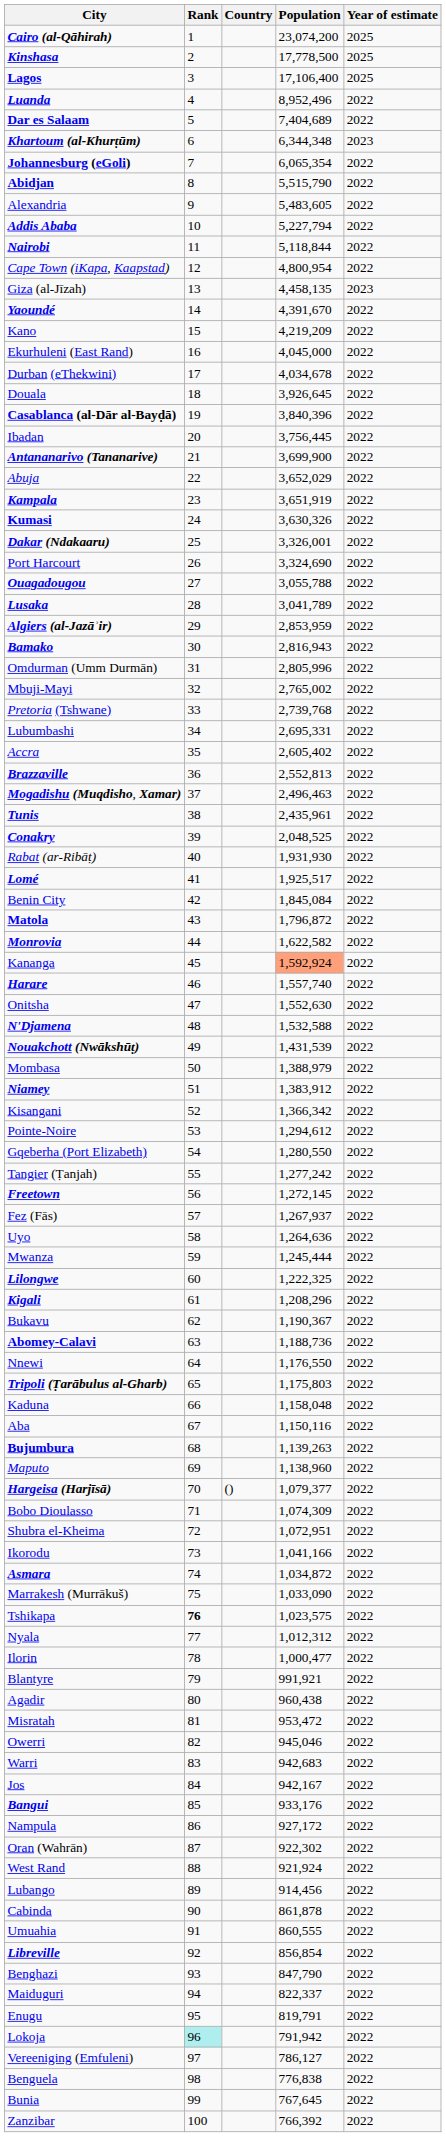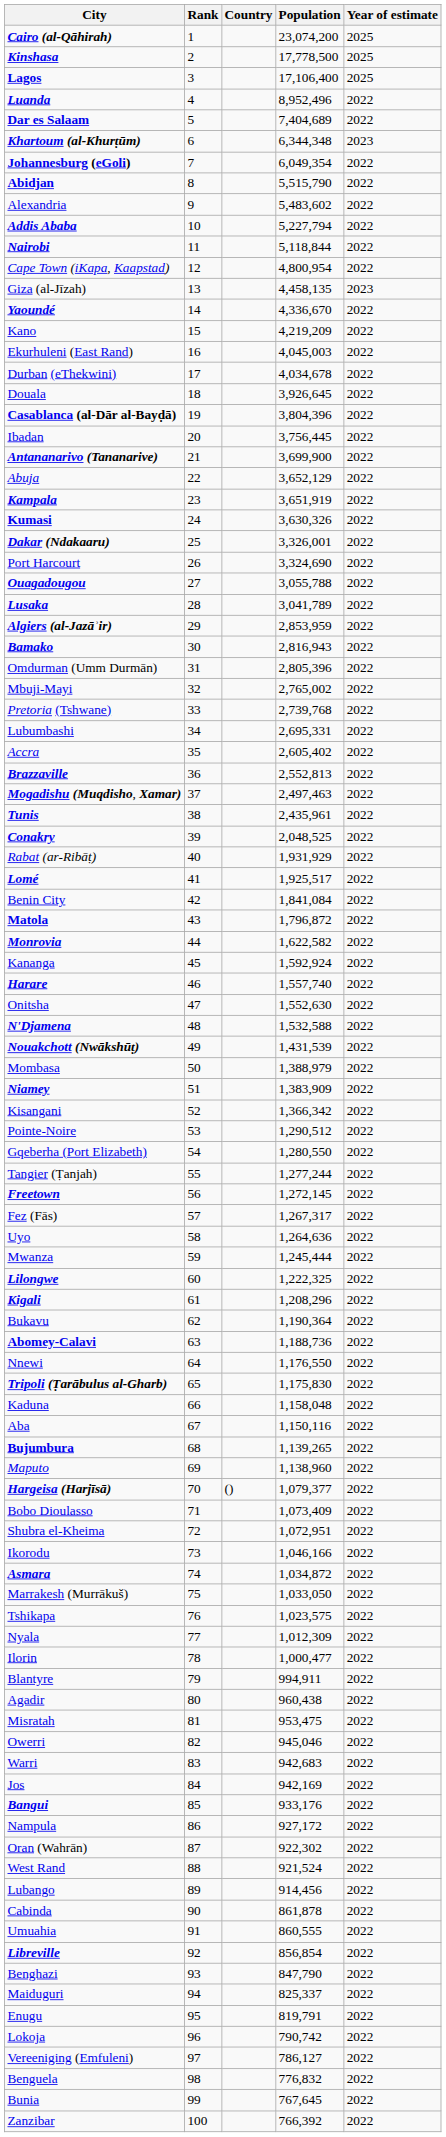Johannesburg (eGoli) | Population: 6,065,354 -> 6,049,354
Alexandria | Population: 5,483,605 -> 5,483,602
Yaoundé | Population: 4,391,670 -> 4,336,670
Ekurhuleni (East Rand) | Population: 4,045,000 -> 4,045,003
Casablanca (al-Dār al-Bayḍā) | Population: 3,840,396 -> 3,804,396
Abuja | Population: 3,652,029 -> 3,652,129
Omdurman (Umm Durmān) | Population: 2,805,996 -> 2,805,396
Mogadishu (Muqdisho, Xamar) | Population: 2,496,463 -> 2,497,463
Rabat (ar-Ribāṭ) | Population: 1,931,930 -> 1,931,929
Benin City | Population: 1,845,084 -> 1,841,084
Kananga | Population: lightsalmon background -> no background
Niamey | Population: 1,383,912 -> 1,383,909
Pointe-Noire | Population: 1,294,612 -> 1,290,512
Tangier (Ṭanjah) | Population: 1,277,242 -> 1,277,244
Fez (Fās) | Population: 1,267,937 -> 1,267,317
Bukavu | Population: 1,190,367 -> 1,190,364
Tripoli (Ṭarābulus al-Gharb) | Population: 1,175,803 -> 1,175,830
Bujumbura | Population: 1,139,263 -> 1,139,265
Bobo Dioulasso | Population: 1,074,309 -> 1,073,409
Ikorodu | Population: 1,041,166 -> 1,046,166
Marrakesh (Murrākuš) | Population: 1,033,090 -> 1,033,050
Tshikapa | Rank: bold -> normal
Nyala | Population: 1,012,312 -> 1,012,309
Blantyre | Population: 991,921 -> 994,911
Misratah | Population: 953,472 -> 953,475
Jos | Population: 942,167 -> 942,169
West Rand | Population: 921,924 -> 921,524
Maiduguri | Population: 822,337 -> 825,337
Lokoja | Rank: paleturquoise background -> no background
Lokoja | Population: 791,942 -> 790,742
Benguela | Population: 776,838 -> 776,832
